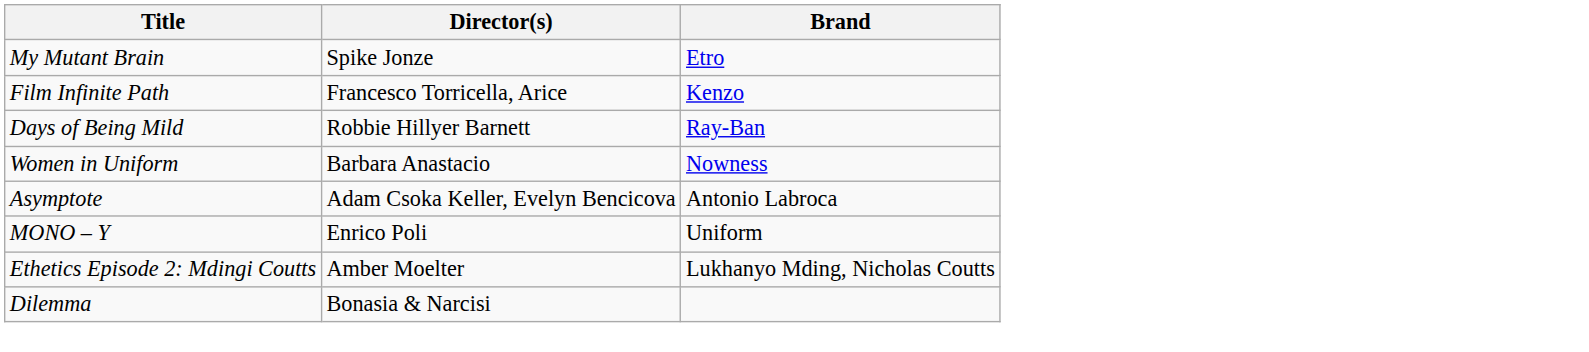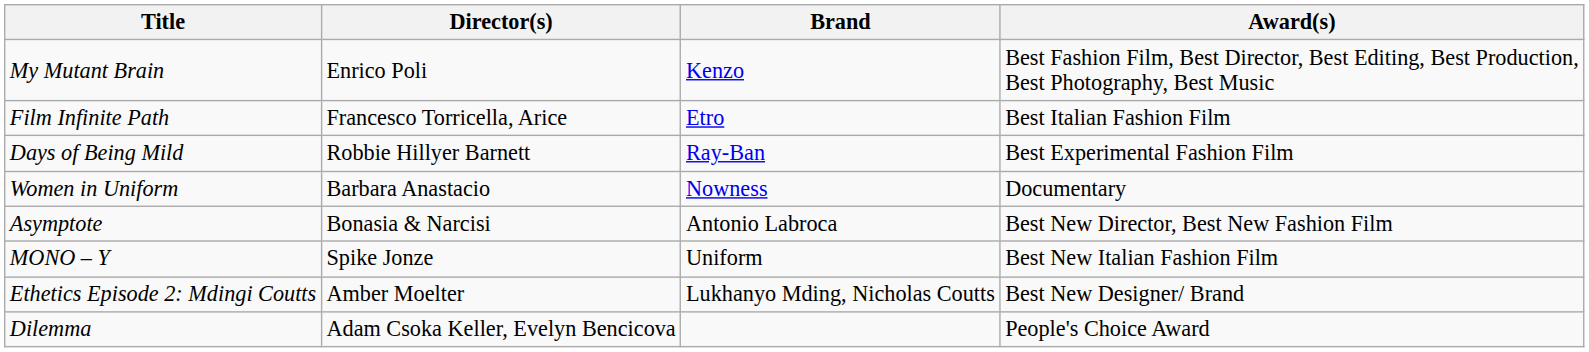+ column: Award(s) | Best Fashion Film, Best Director, Best Editing, Best Production, Best Photography, Best Music | Best Italian Fashion Film | Best Experimental Fashion Film | Documentary | Best New Director, Best New Fashion Film | Best New Italian Fashion Film | Best New Designer/ Brand | People's Choice Award
My Mutant Brain | Director(s): Spike Jonze -> Enrico Poli
My Mutant Brain | Brand: Etro -> Kenzo
Film Infinite Path | Brand: Kenzo -> Etro
Asymptote | Director(s): Adam Csoka Keller, Evelyn Bencicova -> Bonasia & Narcisi
MONO – Y | Director(s): Enrico Poli -> Spike Jonze
Dilemma | Director(s): Bonasia & Narcisi -> Adam Csoka Keller, Evelyn Bencicova
